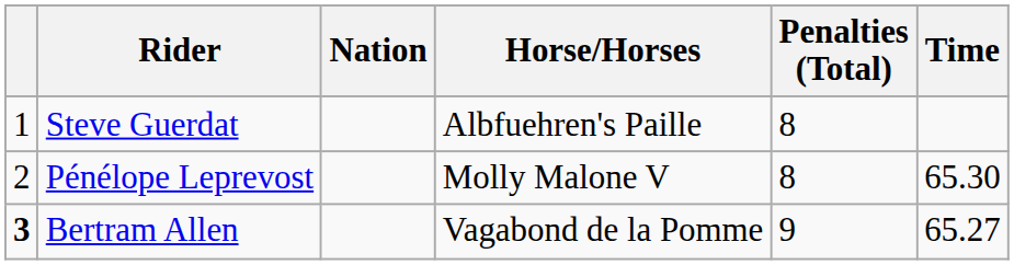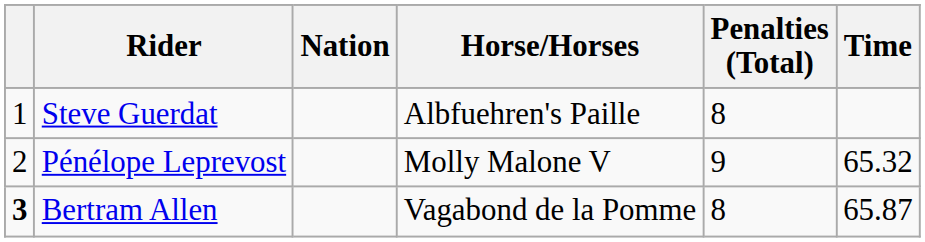Pénélope Leprevost | Penalties (Total): 8 -> 9
Pénélope Leprevost | Time: 65.30 -> 65.32
Bertram Allen | Penalties (Total): 9 -> 8
Bertram Allen | Time: 65.27 -> 65.87
